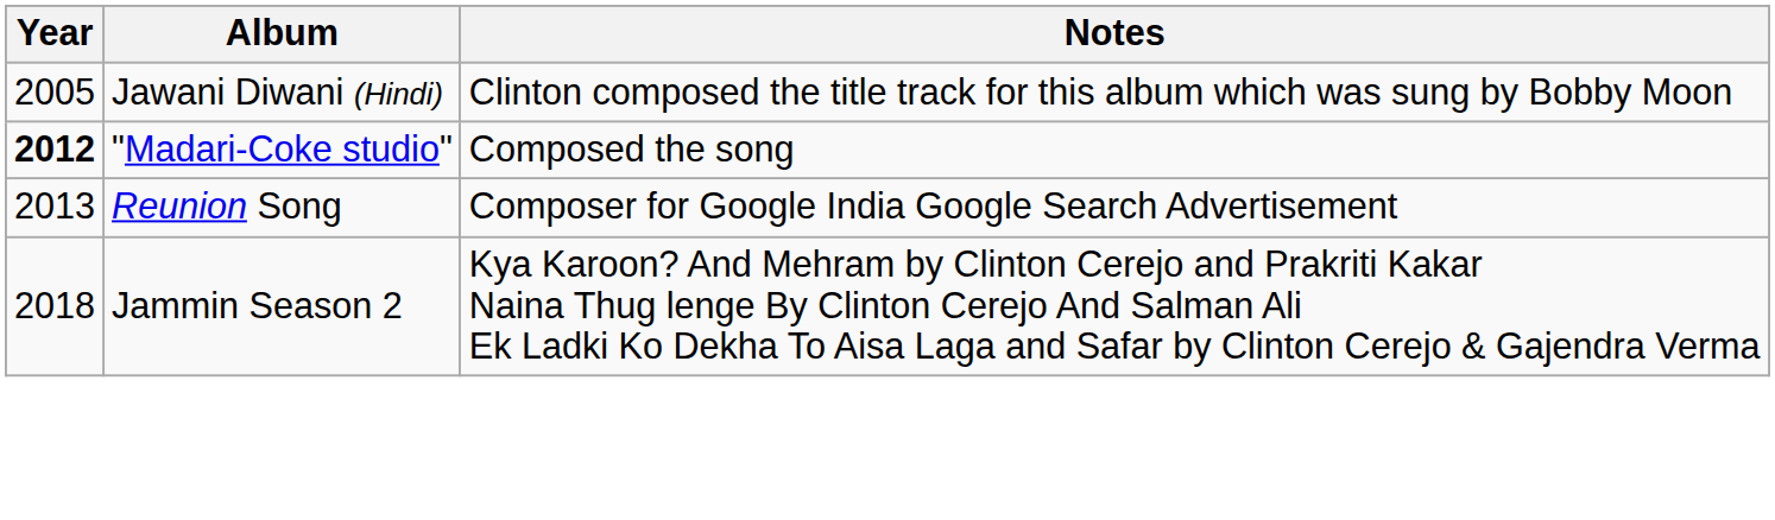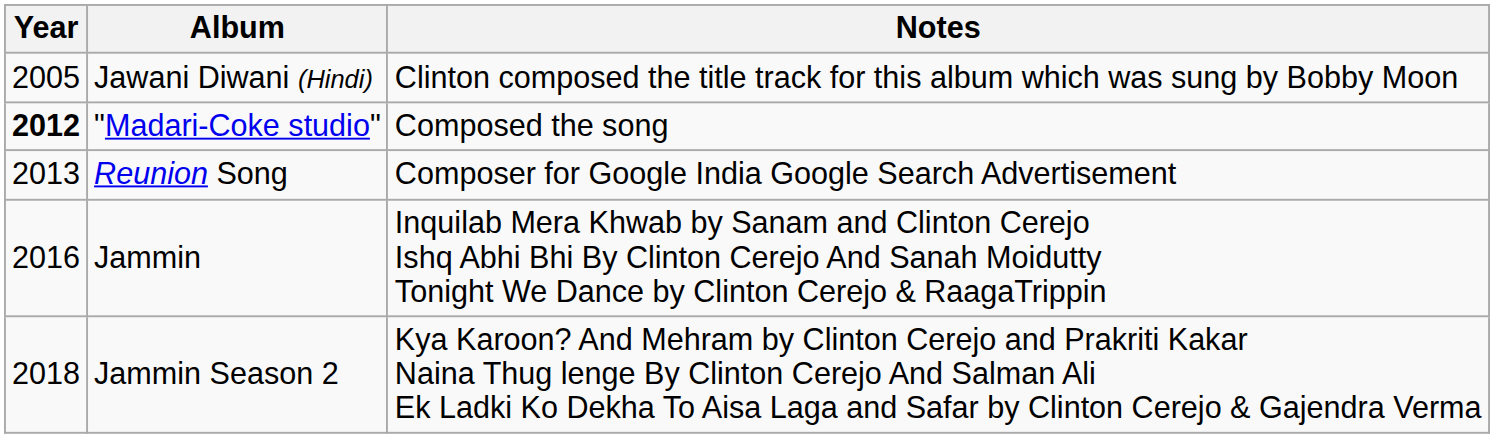+ row: 2016 | Jammin | Inquilab Mera Khwab by Sanam and Clinton Cerejo Ishq Abhi Bhi By Clinton Cerejo And Sanah Moidutty Tonight We Dance by Clinton Cerejo & RaagaTrippin
